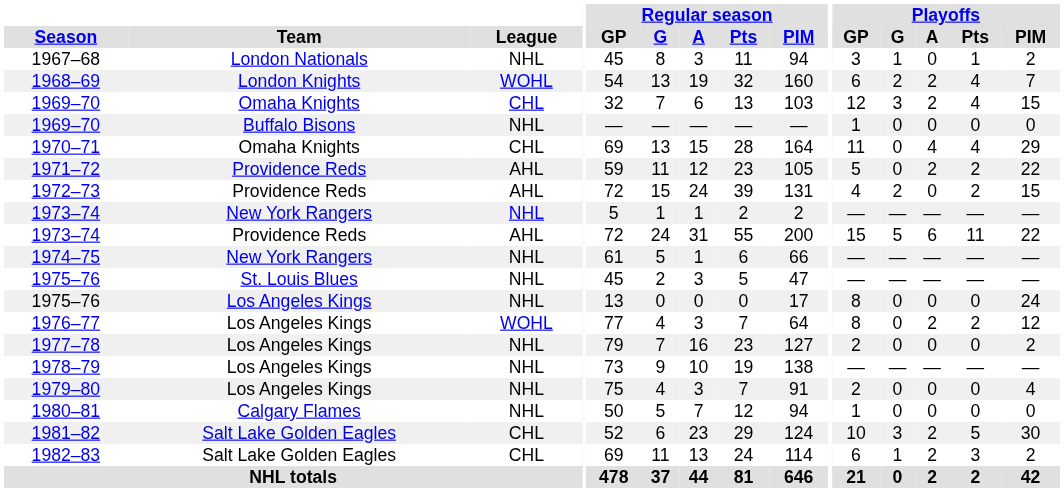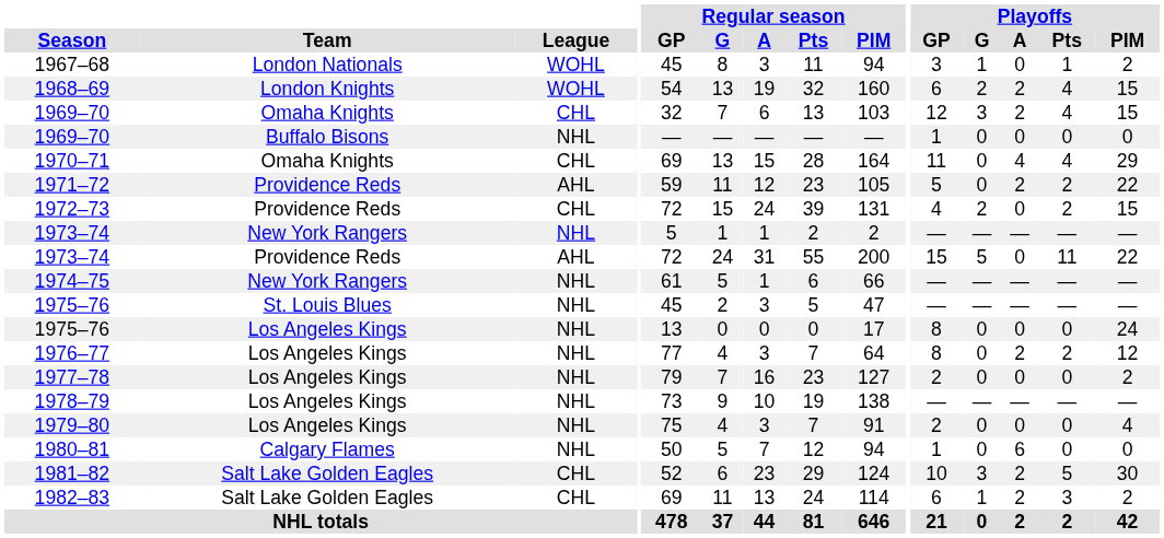1967–68 | League: NHL -> WOHL
1968–69 | Playoffs / PIM: 7 -> 15
1972–73 | League: AHL -> CHL
1973–74 / Providence Reds | Playoffs / A: 6 -> 0
1976–77 | League: WOHL -> NHL
1980–81 | Playoffs / A: 0 -> 6
